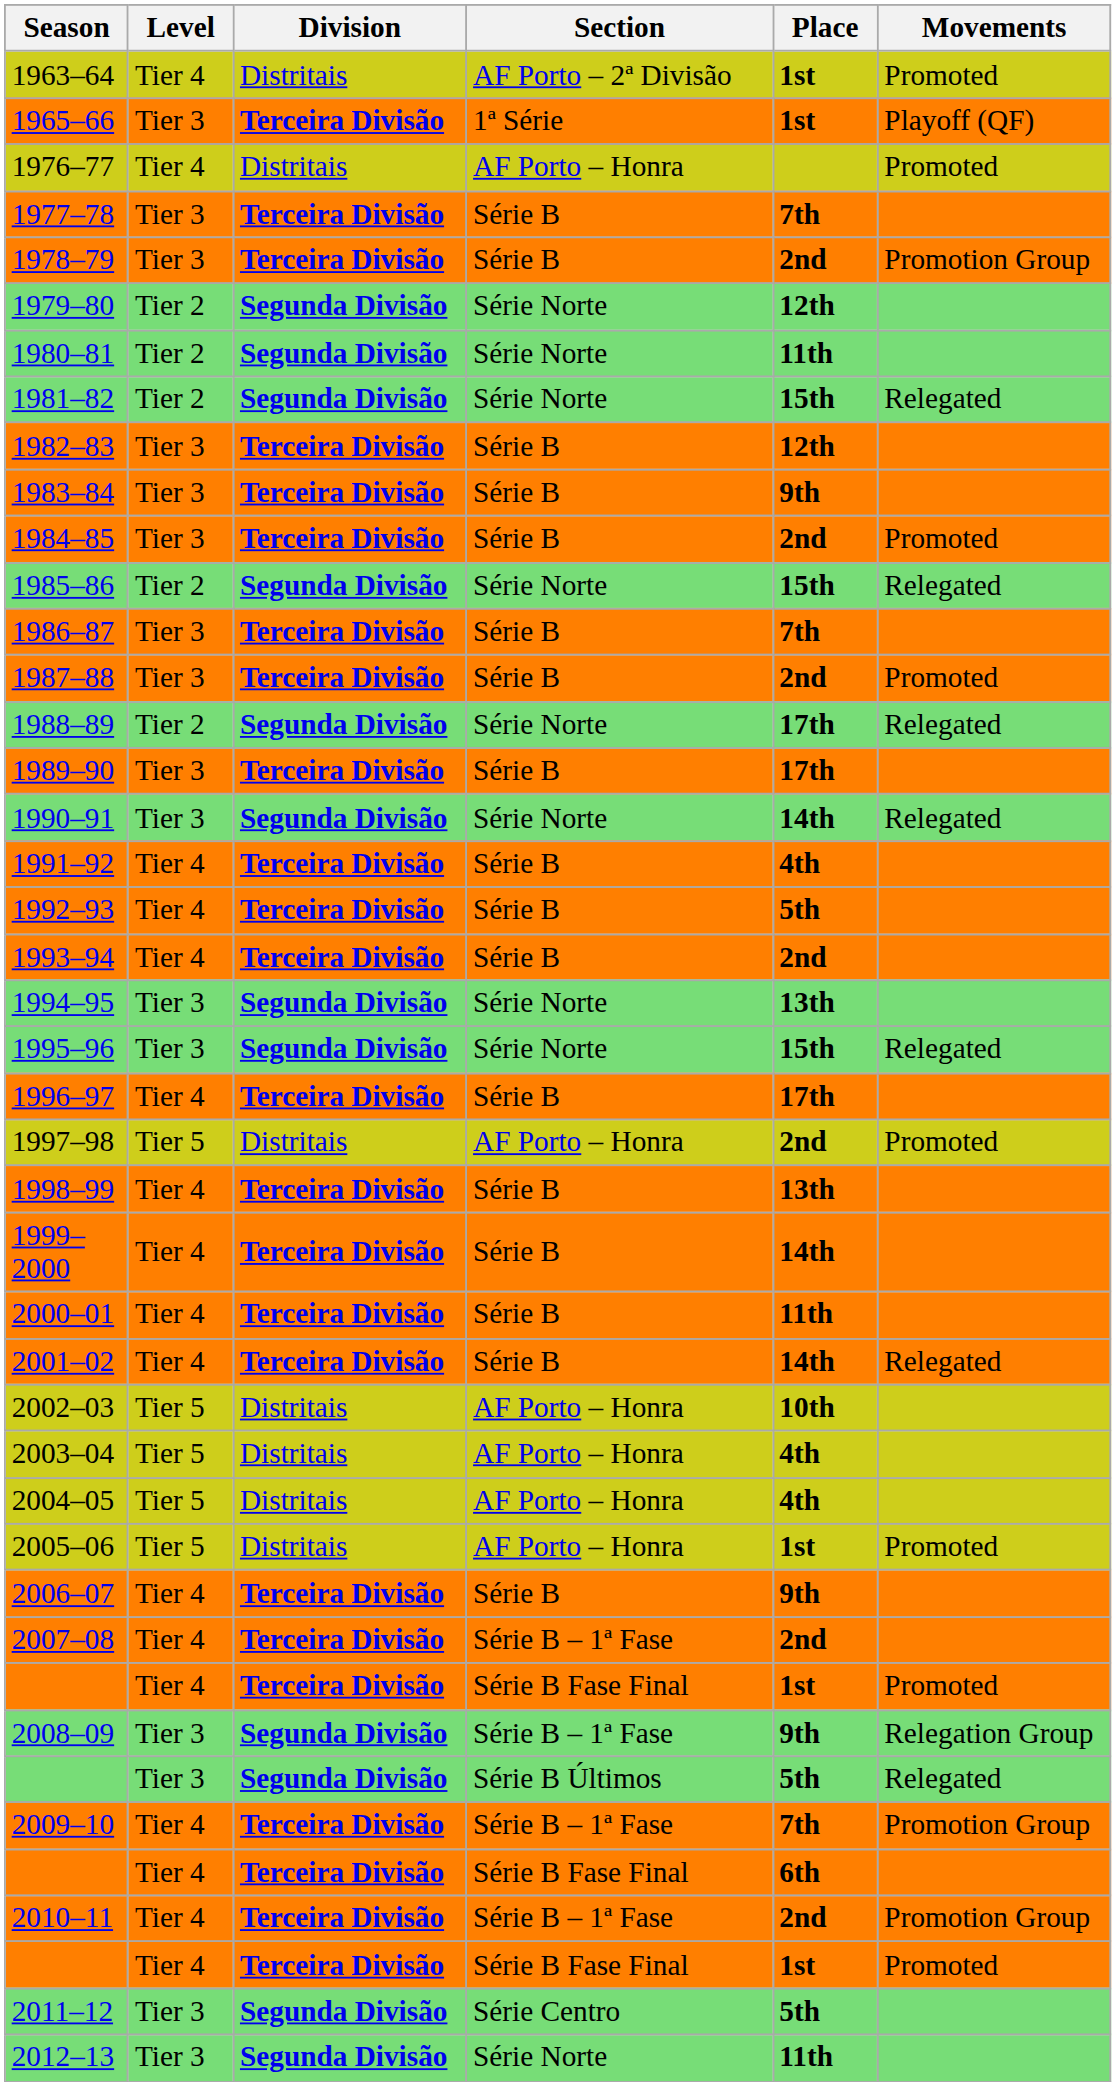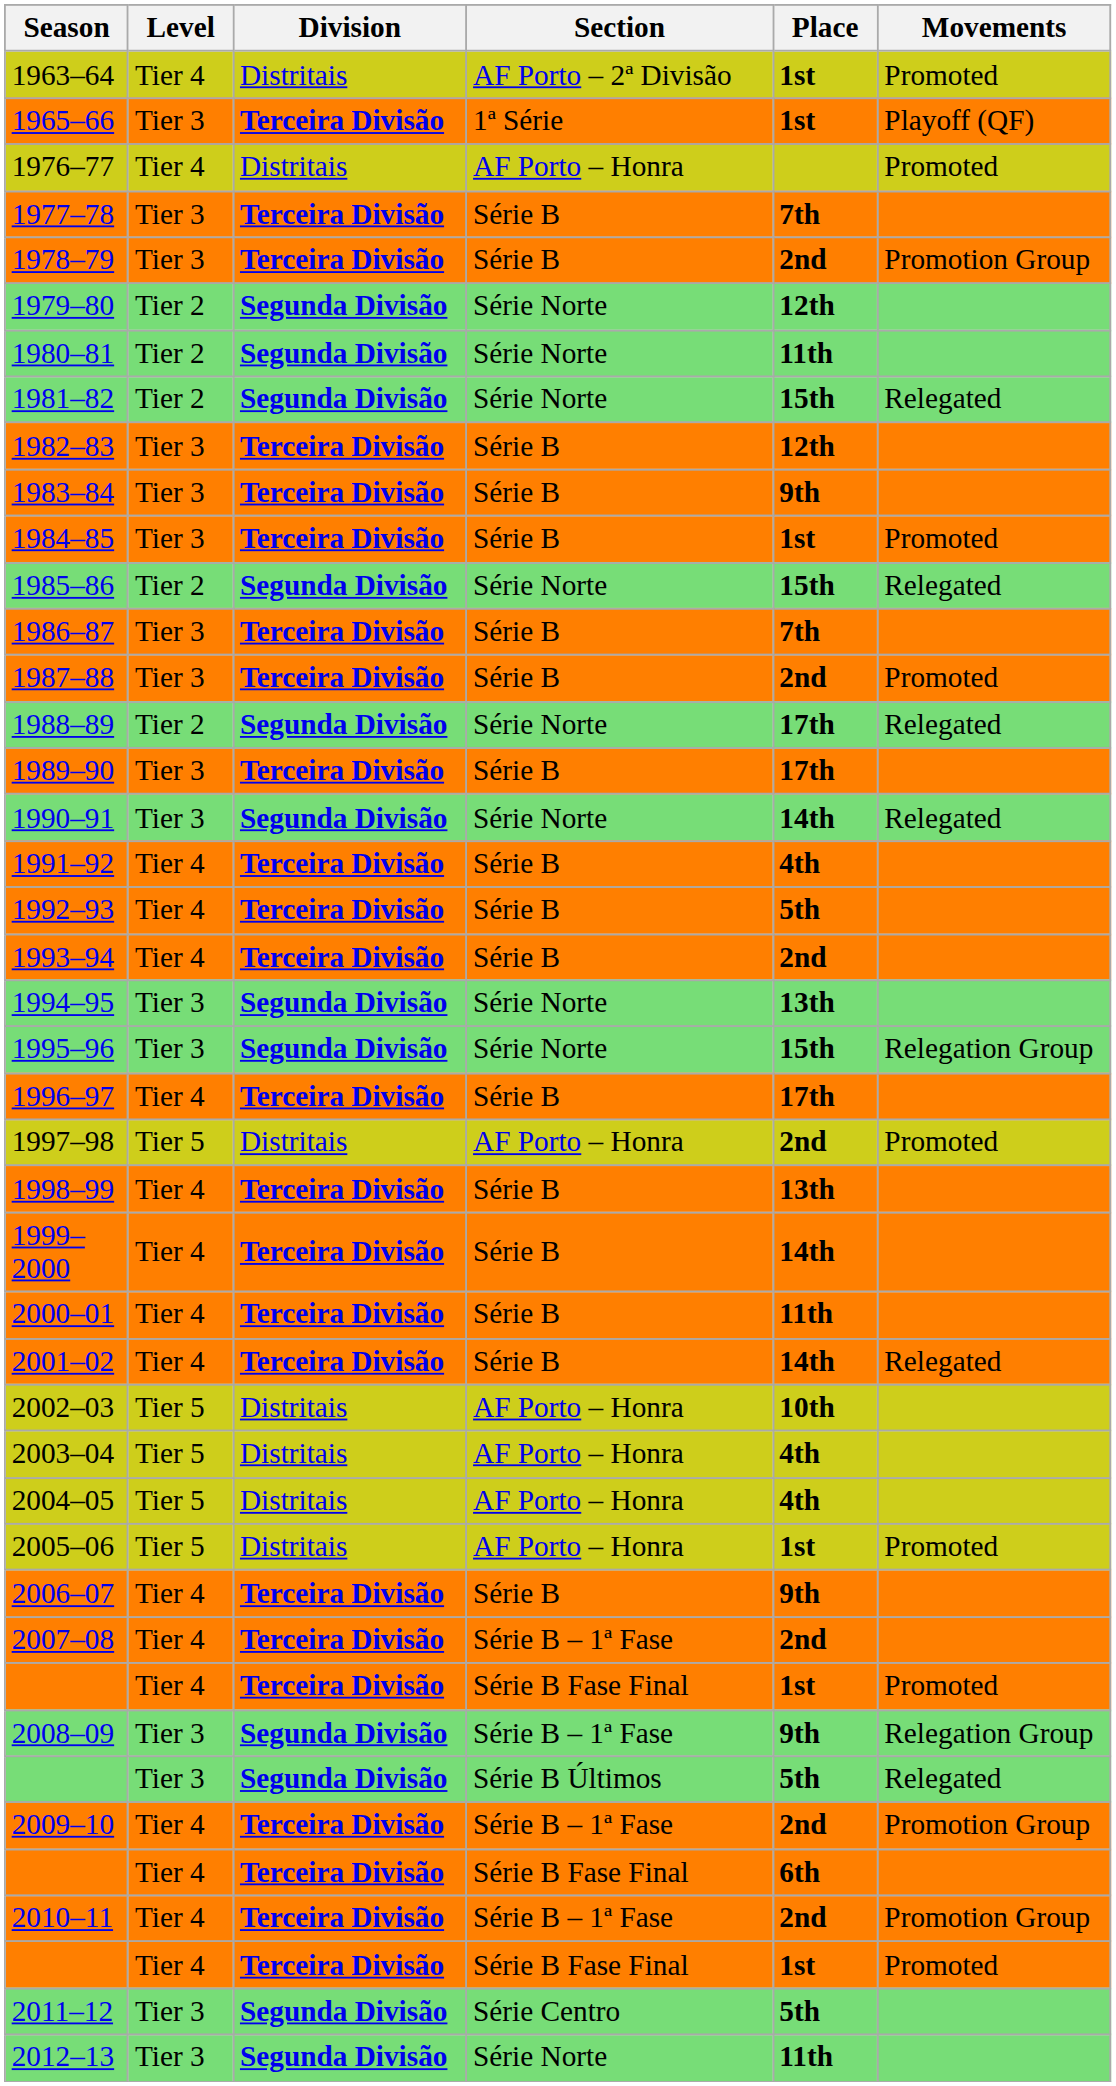1984–85 | Place: 2nd -> 1st
1995–96 | Movements: Relegated -> Relegation Group
2009–10 | Place: 7th -> 2nd
